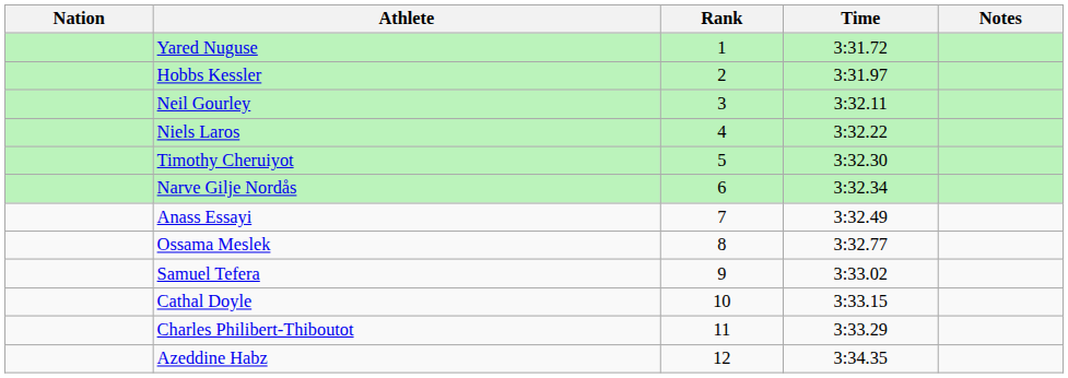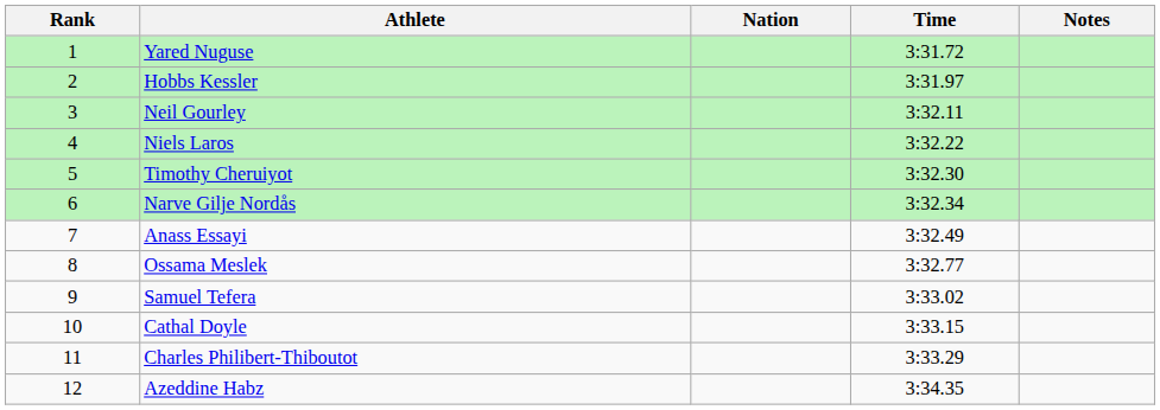columns swapped: Rank <-> Nation
